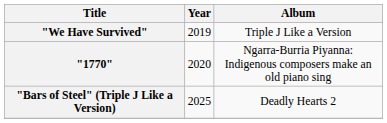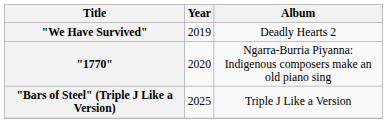"We Have Survived" | Album: Triple J Like a Version -> Deadly Hearts 2
"Bars of Steel" (Triple J Like a Version) | Album: Deadly Hearts 2 -> Triple J Like a Version
